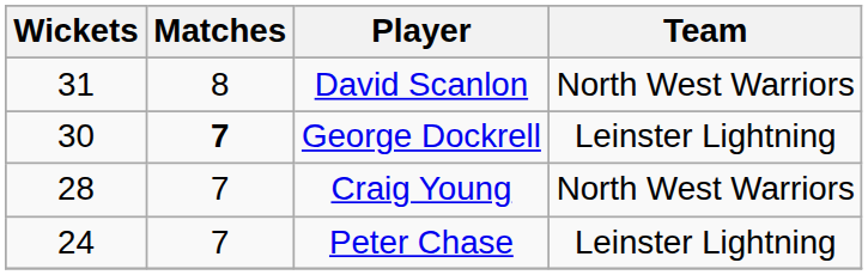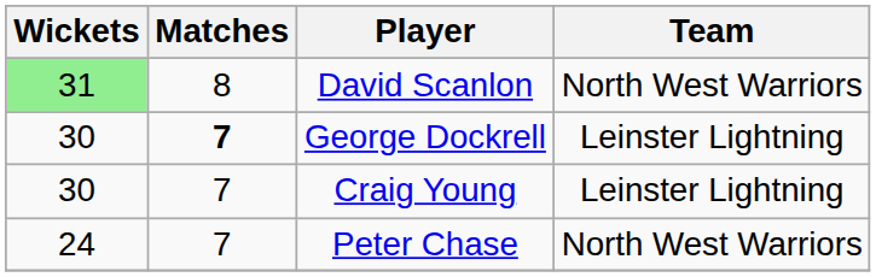David Scanlon | Wickets: no background -> lightgreen background
Craig Young | Wickets: 28 -> 30
Craig Young | Team: North West Warriors -> Leinster Lightning
Peter Chase | Team: Leinster Lightning -> North West Warriors
